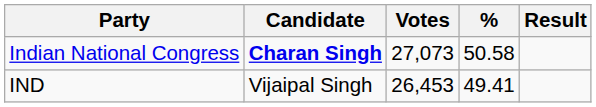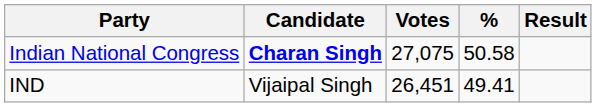Indian National Congress | Votes: 27,073 -> 27,075
IND | Votes: 26,453 -> 26,451
